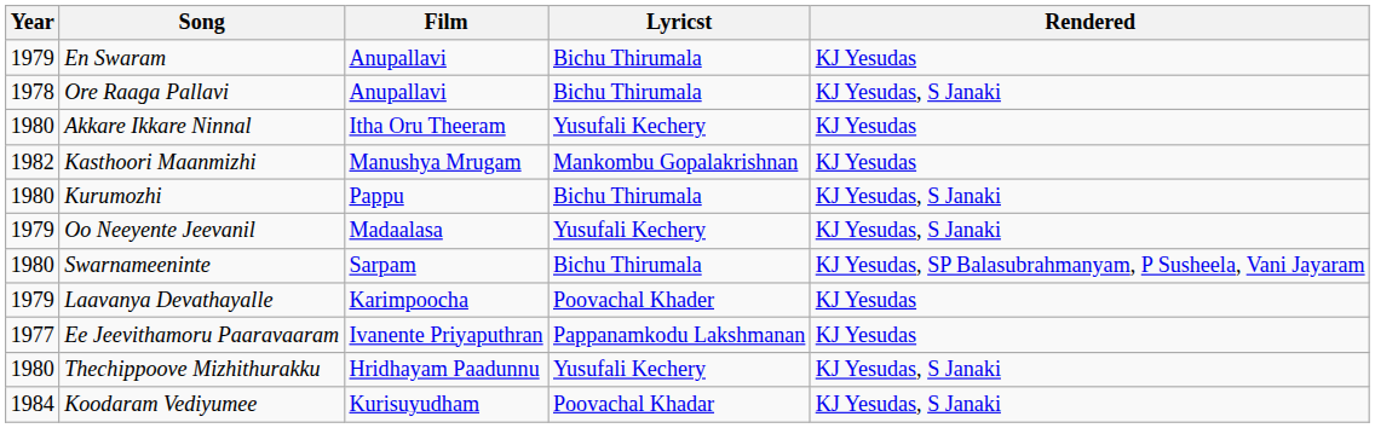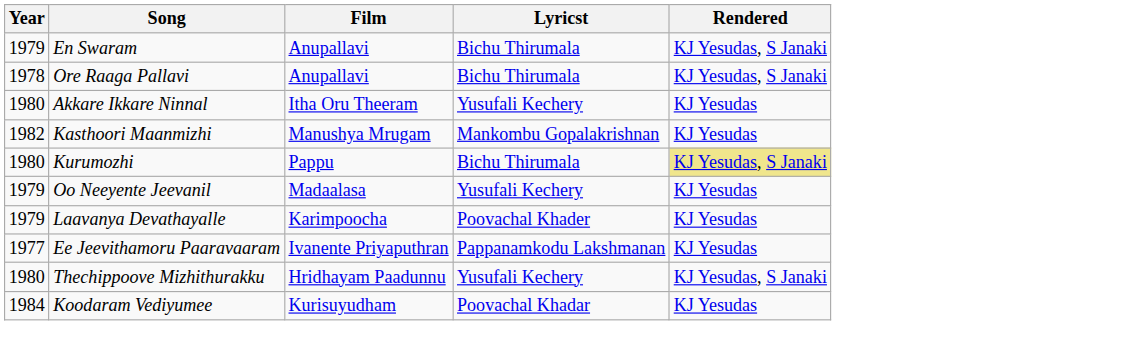En Swaram | Rendered: KJ Yesudas -> KJ Yesudas, S Janaki
Kurumozhi | Rendered: no background -> khaki background
Oo Neeyente Jeevanil | Rendered: KJ Yesudas, S Janaki -> KJ Yesudas
- row: 1980 | Swarnameeninte | Sarpam | Bichu Thirumala | KJ Yesudas, SP Balasubrahmanyam, P Susheela, Vani Jayaram
Koodaram Vediyumee | Rendered: KJ Yesudas, S Janaki -> KJ Yesudas
